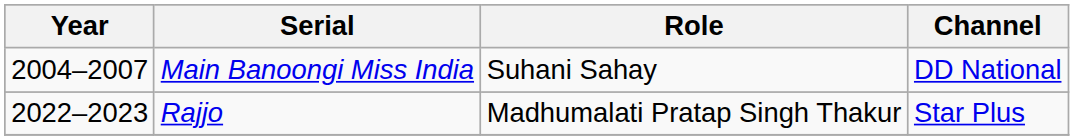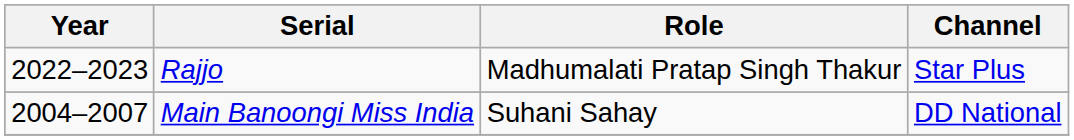rows swapped: Main Banoongi Miss India <-> Rajjo
